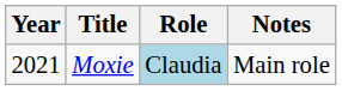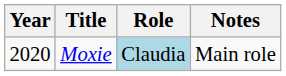Moxie | Year: 2021 -> 2020
